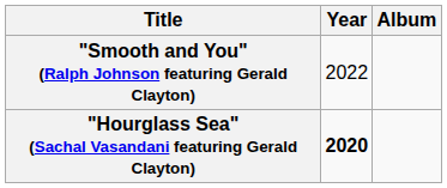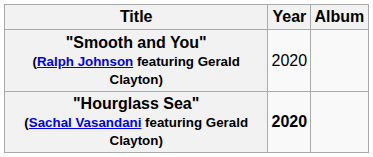"Smooth and You" (Ralph Johnson featuring Gerald Clayton) | Year: 2022 -> 2020
